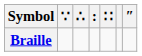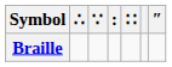columns swapped: ∵ <-> ∴
